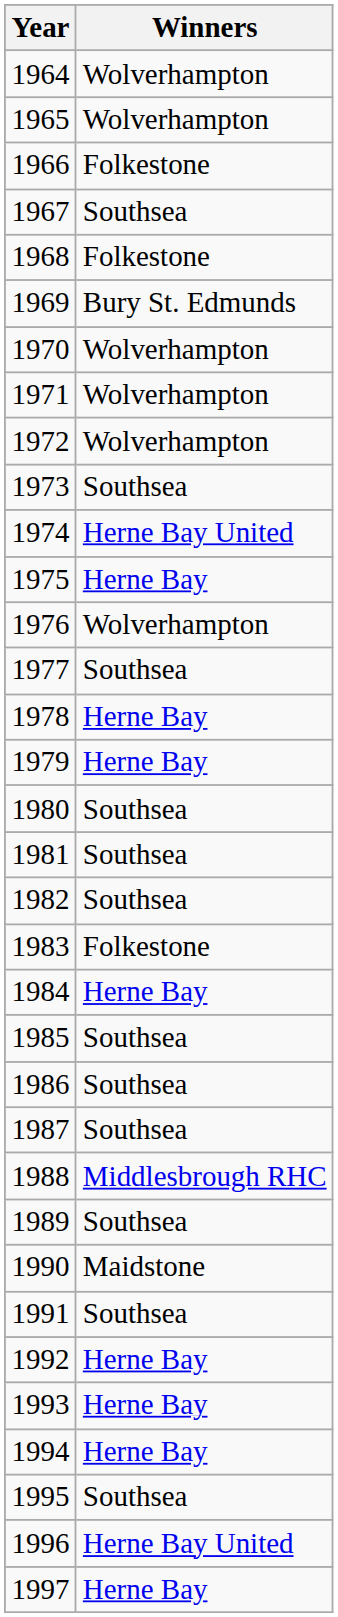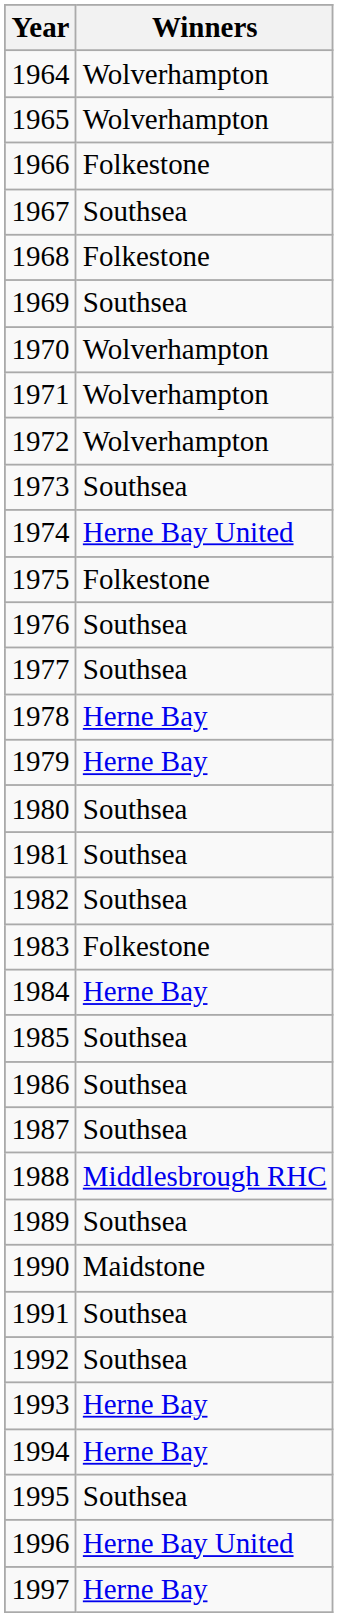1969 | Winners: Bury St. Edmunds -> Southsea
1975 | Winners: Herne Bay -> Folkestone
1976 | Winners: Wolverhampton -> Southsea
1992 | Winners: Herne Bay -> Southsea
